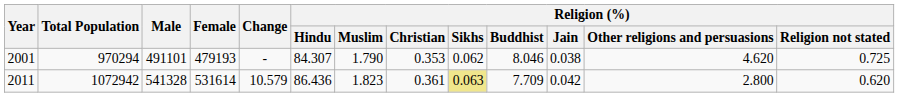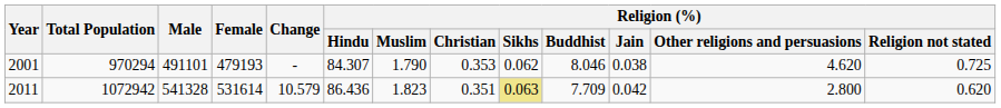2011 | Religion (%) / Christian: 0.361 -> 0.351
